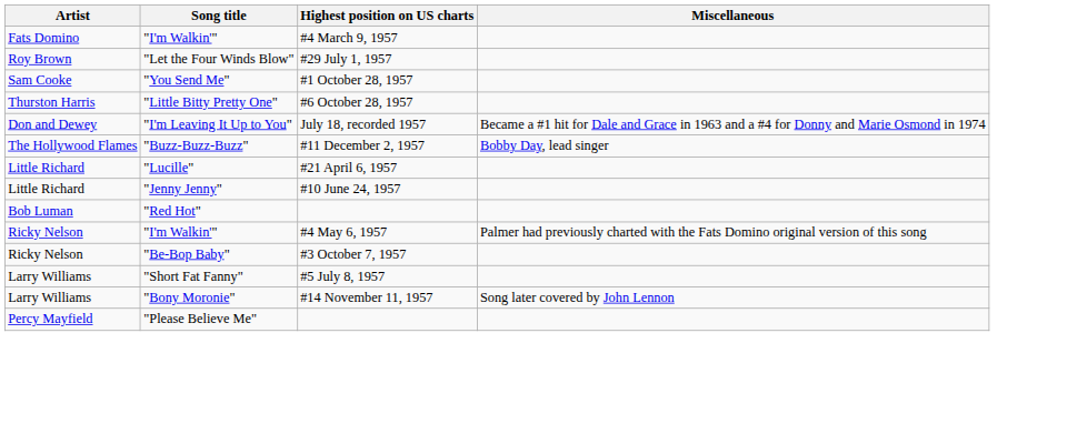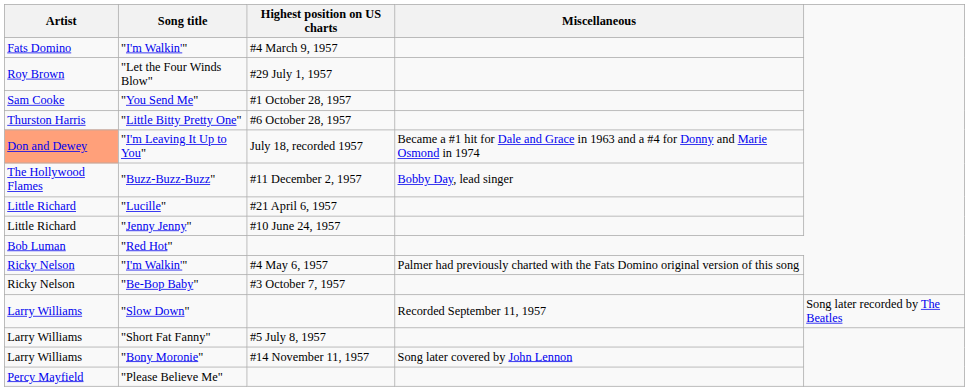"I'm Leaving It Up to You" | Artist: no background -> lightsalmon background
+ row: Larry Williams | "Slow Down" | Recorded September 11, 1957 | Song later recorded by The Beatles
